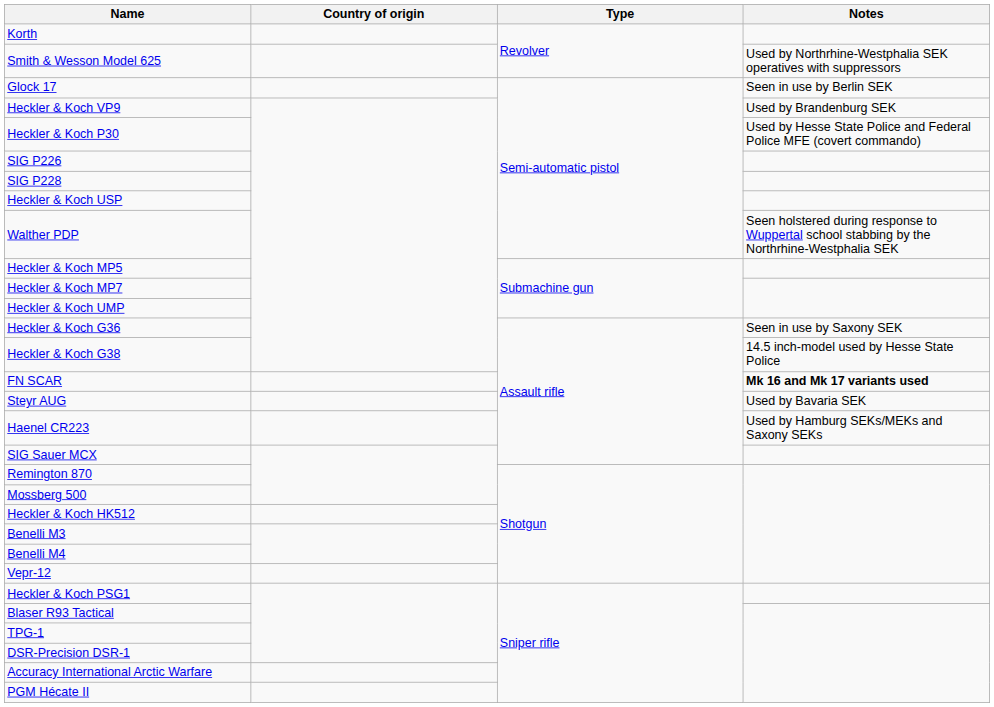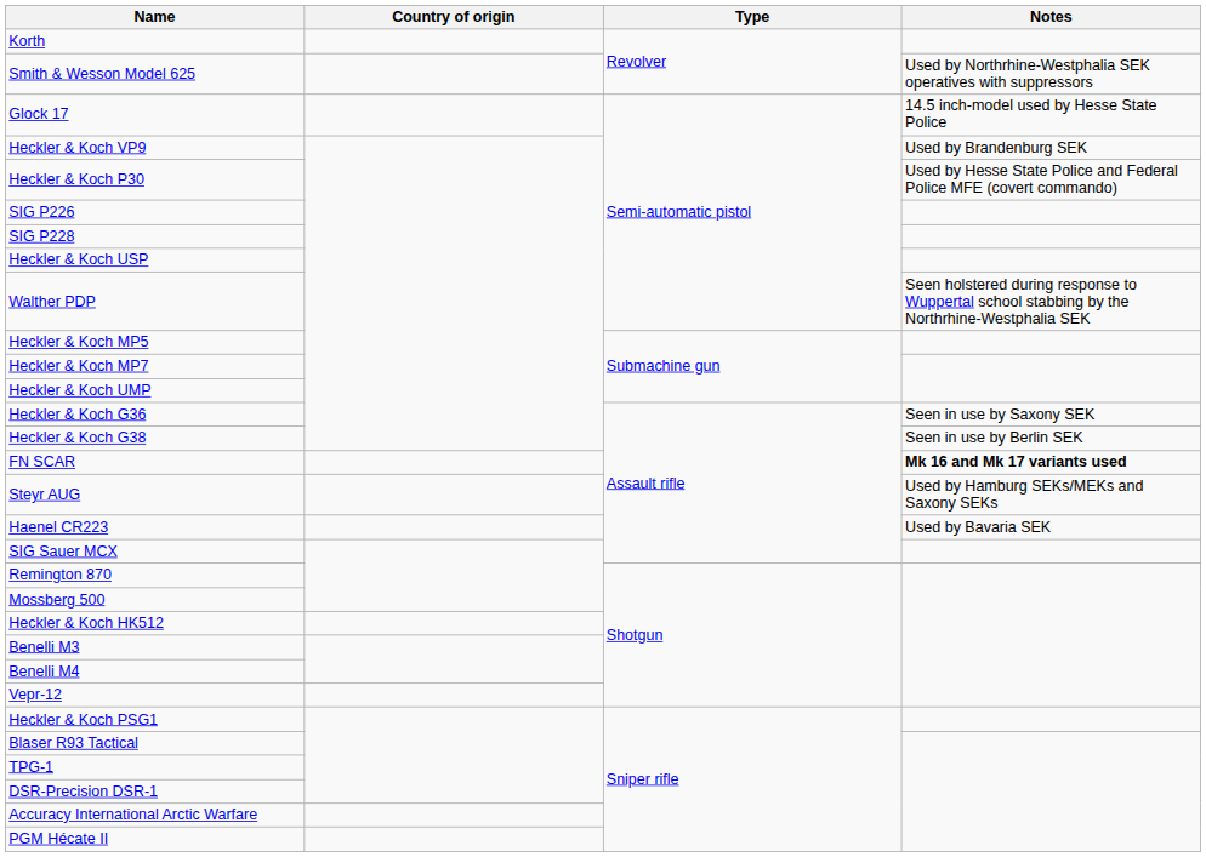Glock 17 | Notes: Seen in use by Berlin SEK -> 14.5 inch-model used by Hesse State Police
Heckler & Koch G38 | Notes: 14.5 inch-model used by Hesse State Police -> Seen in use by Berlin SEK
Steyr AUG | Notes: Used by Bavaria SEK -> Used by Hamburg SEKs/MEKs and Saxony SEKs
Haenel CR223 | Notes: Used by Hamburg SEKs/MEKs and Saxony SEKs -> Used by Bavaria SEK
